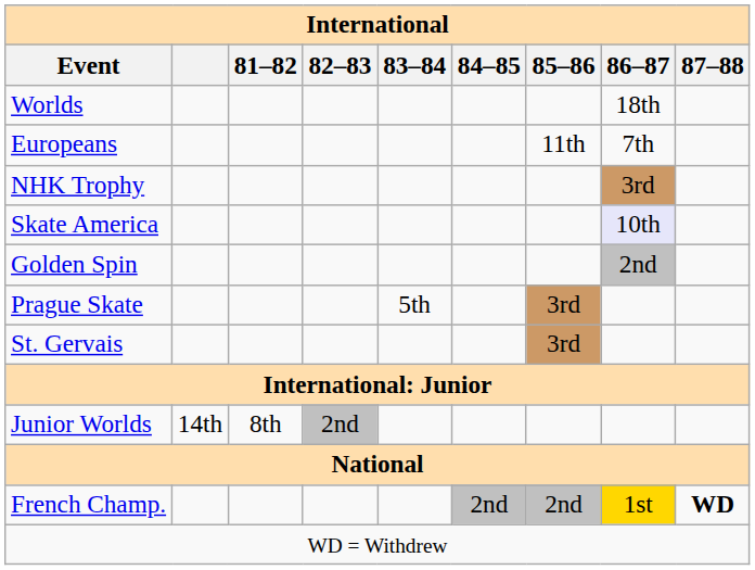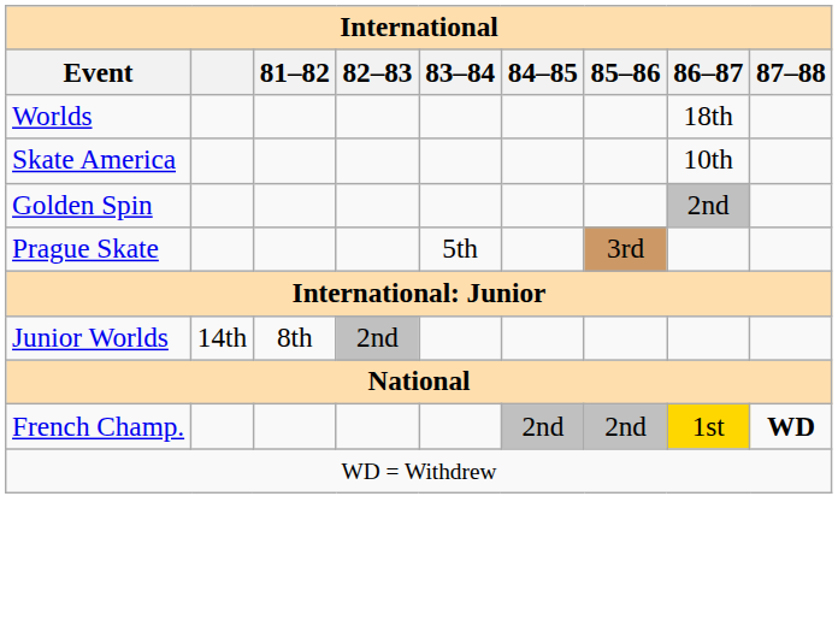- row: Europeans | 11th | 7th
- row: NHK Trophy | 3rd
Skate America | 86–87: lavender background -> no background
- row: St. Gervais | 3rd
